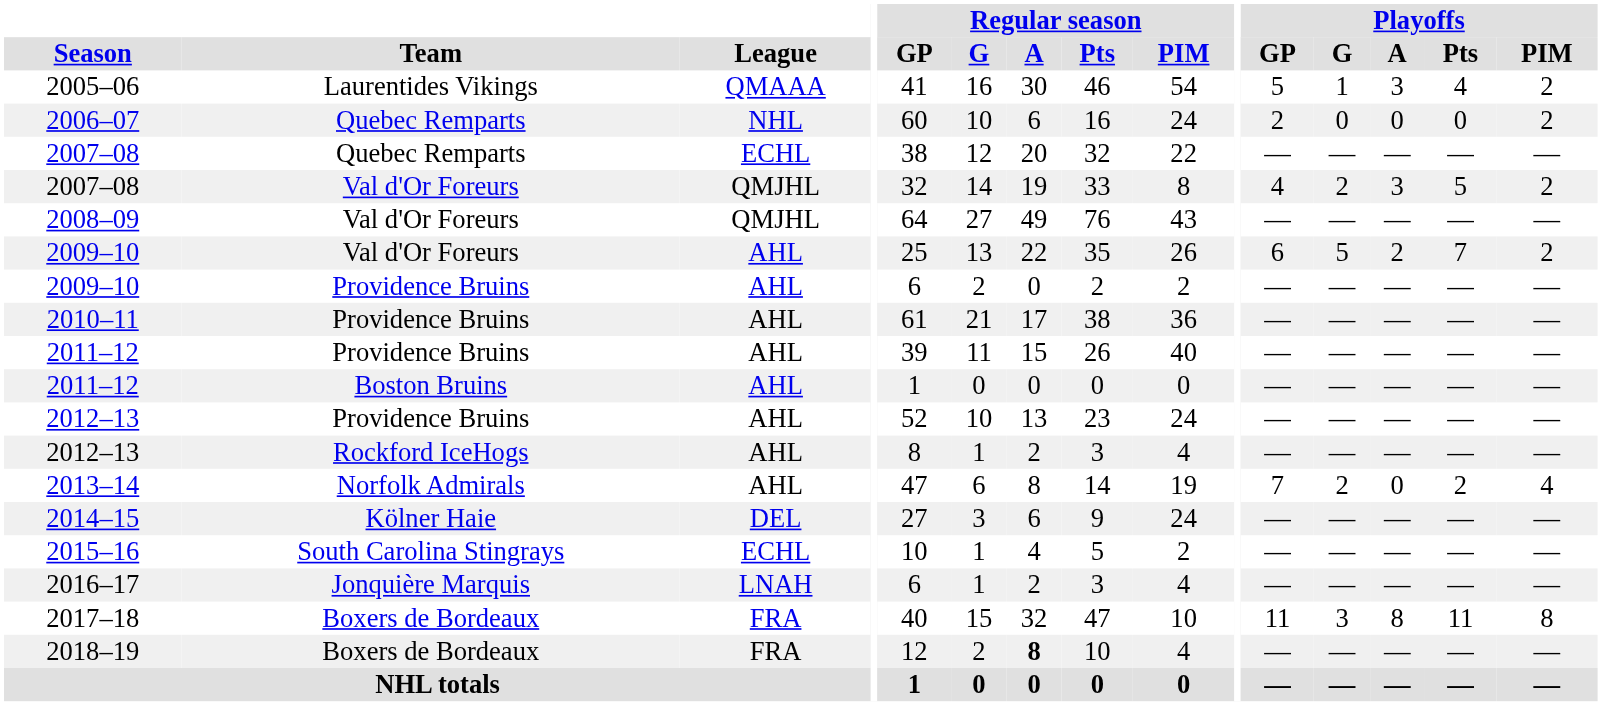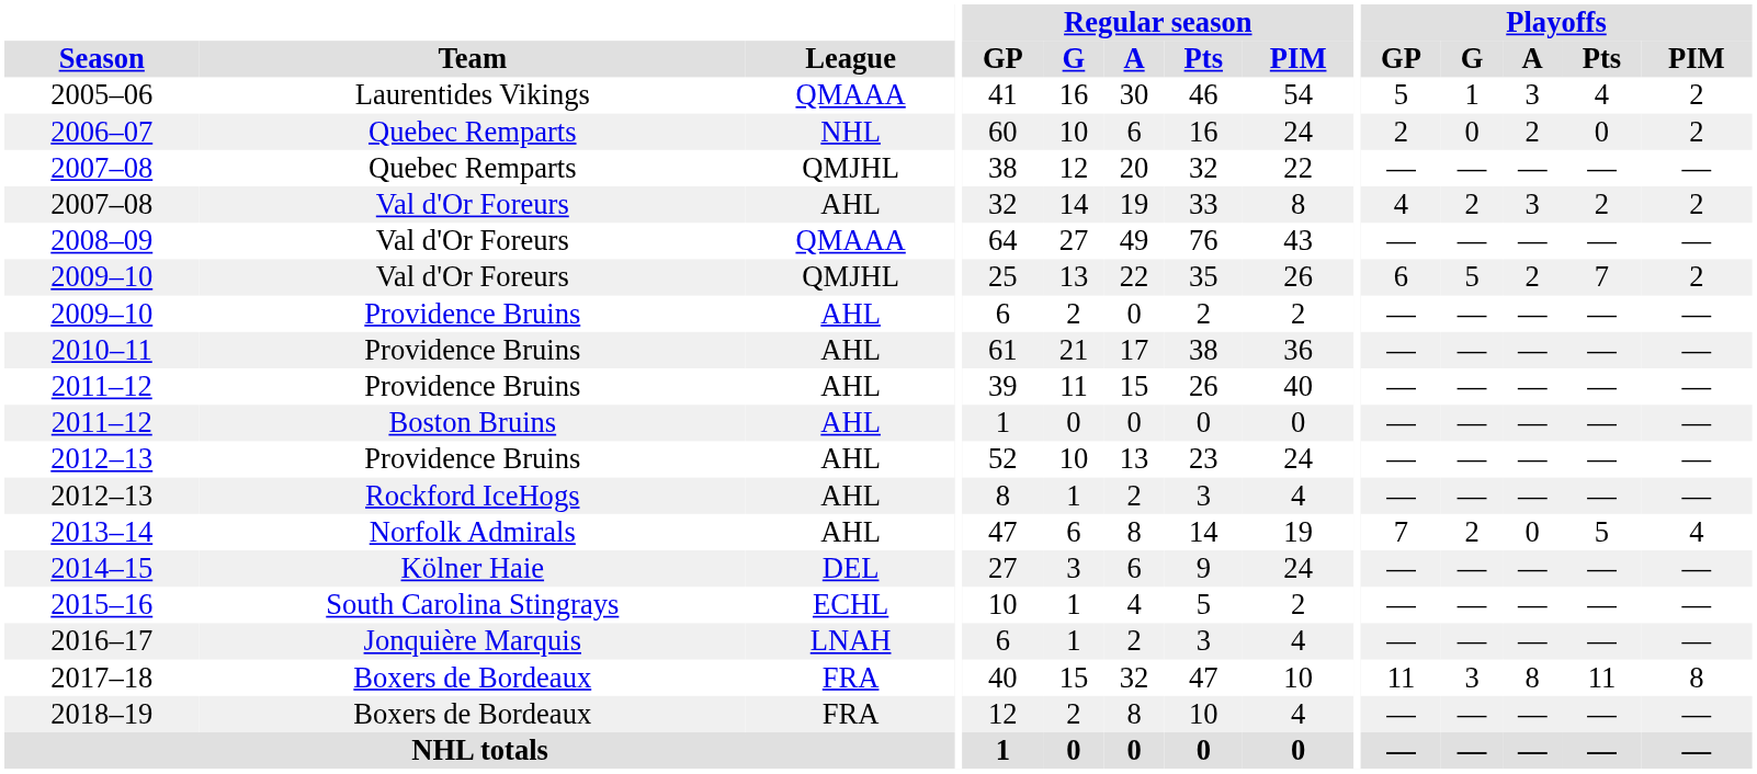2006–07 | Playoffs / A: 0 -> 2
2007–08 / Quebec Remparts | League: ECHL -> QMJHL
2007–08 / Val d'Or Foreurs | League: QMJHL -> AHL
2007–08 / Val d'Or Foreurs | Playoffs / Pts: 5 -> 2
2008–09 | League: QMJHL -> QMAAA
2009–10 / Val d'Or Foreurs | League: AHL -> QMJHL
2013–14 | Playoffs / Pts: 2 -> 5
2018–19 | Regular season / A: bold -> normal
